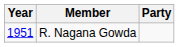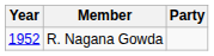R. Nagana Gowda | Year: 1951 -> 1952
